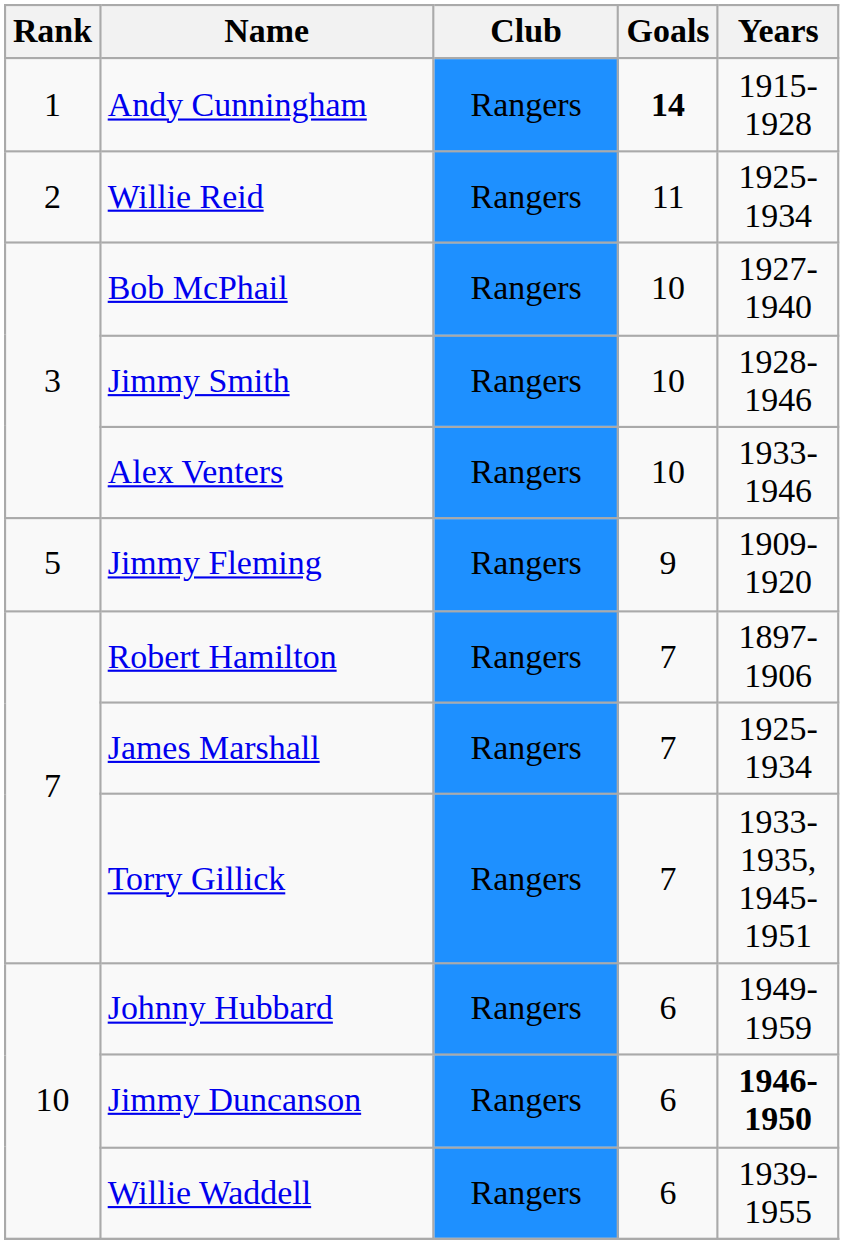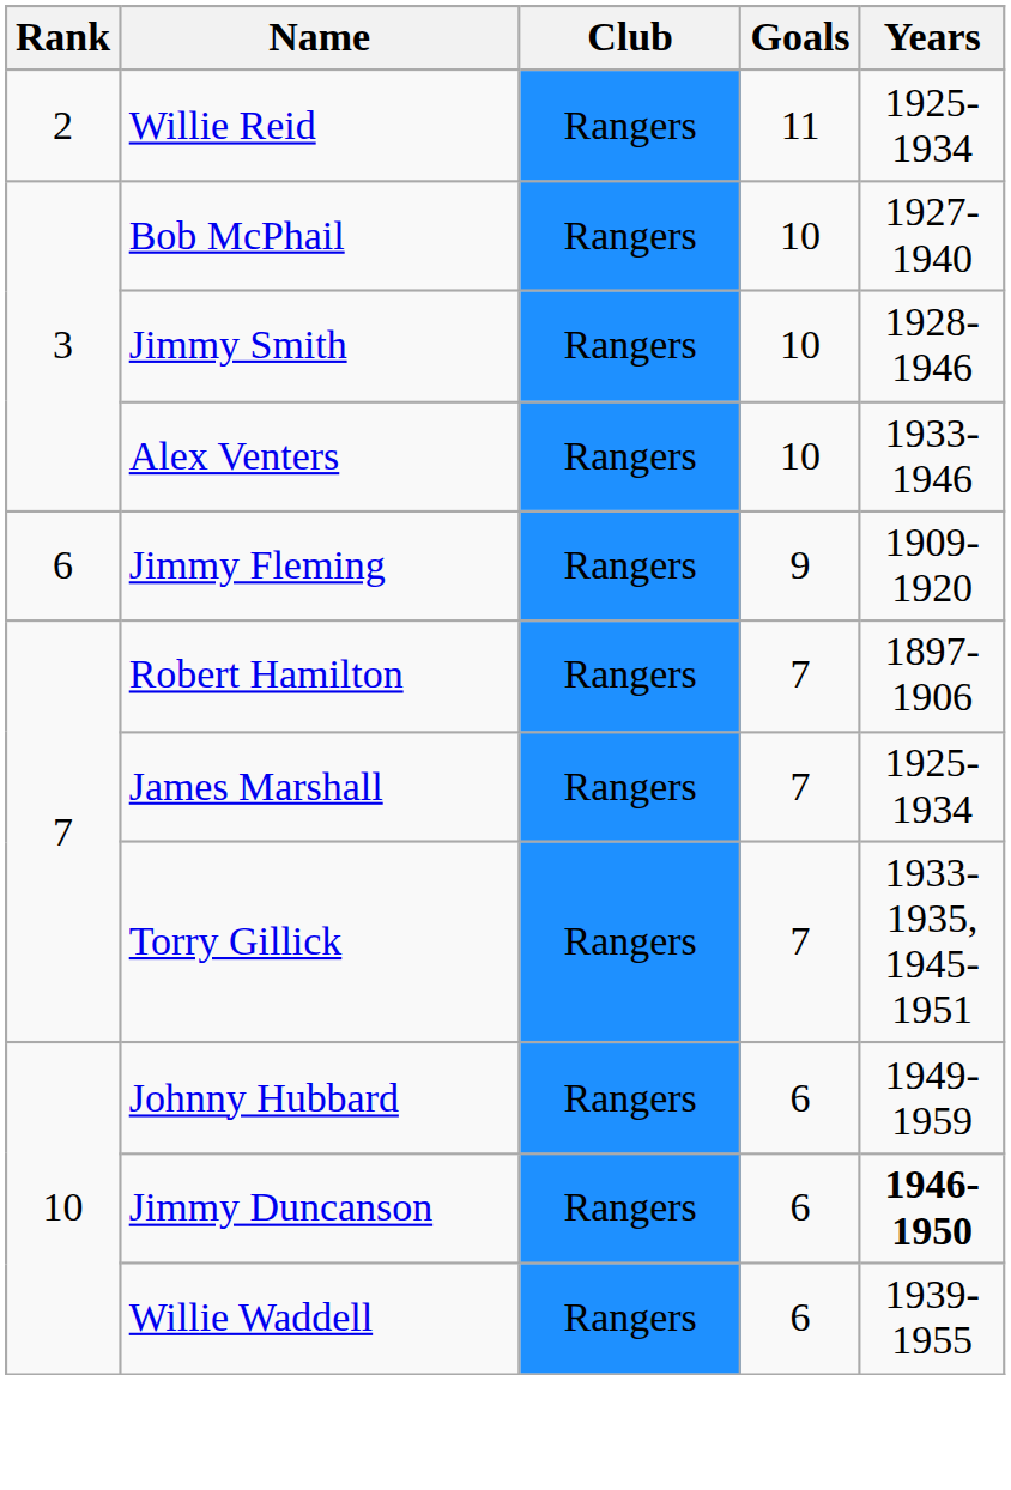- row: 1 | Andy Cunningham | Rangers | 14 | 1915-1928
Jimmy Fleming | Rank: 5 -> 6
